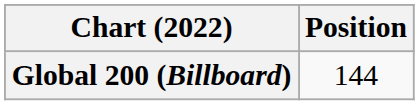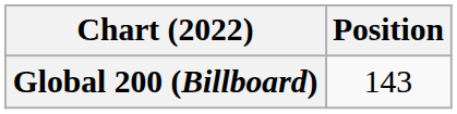Global 200 (Billboard) | Position: 144 -> 143
